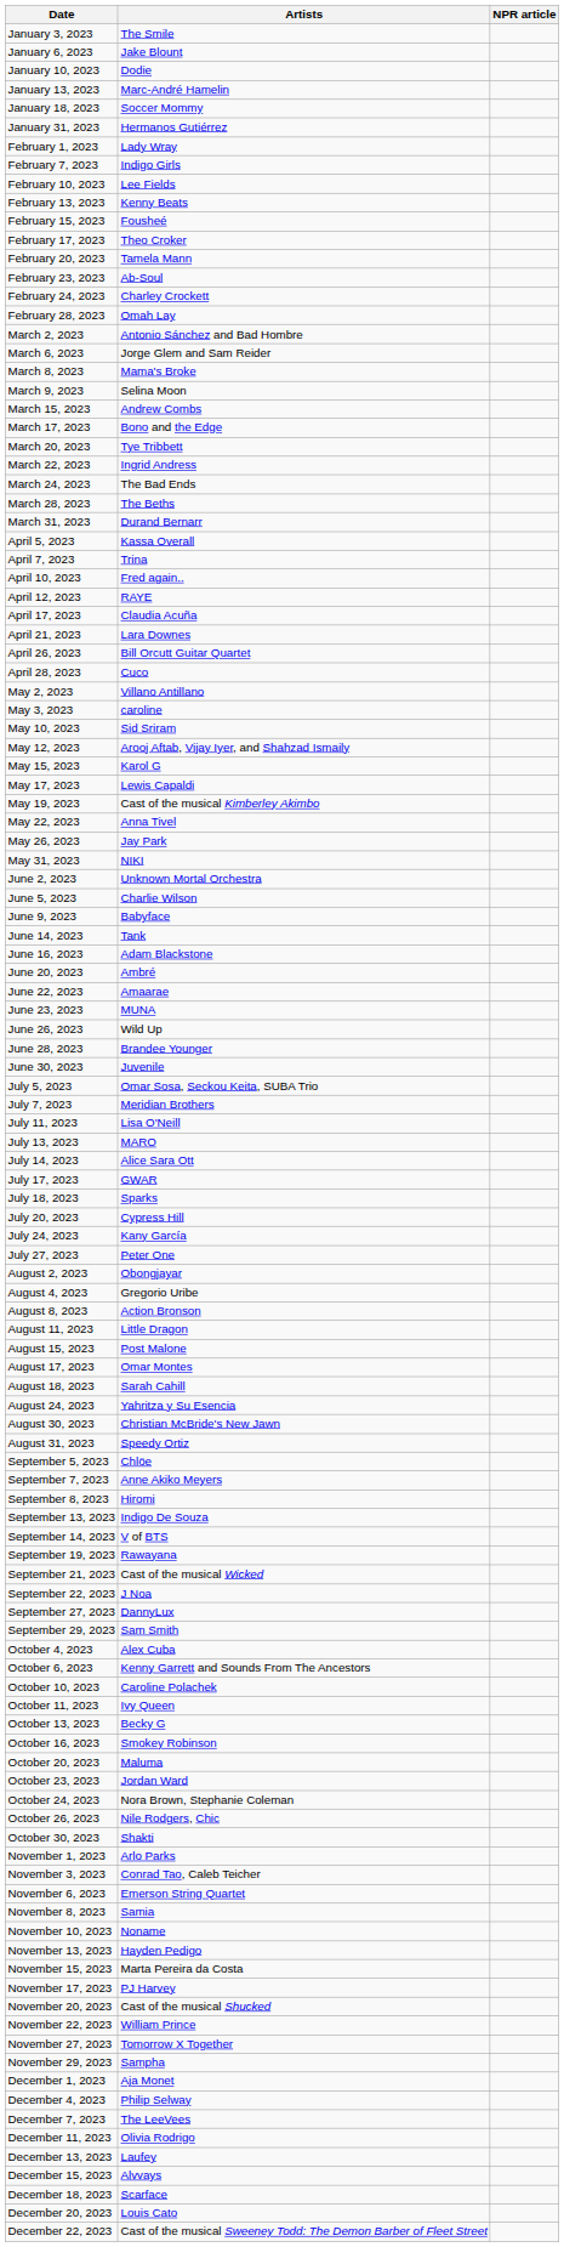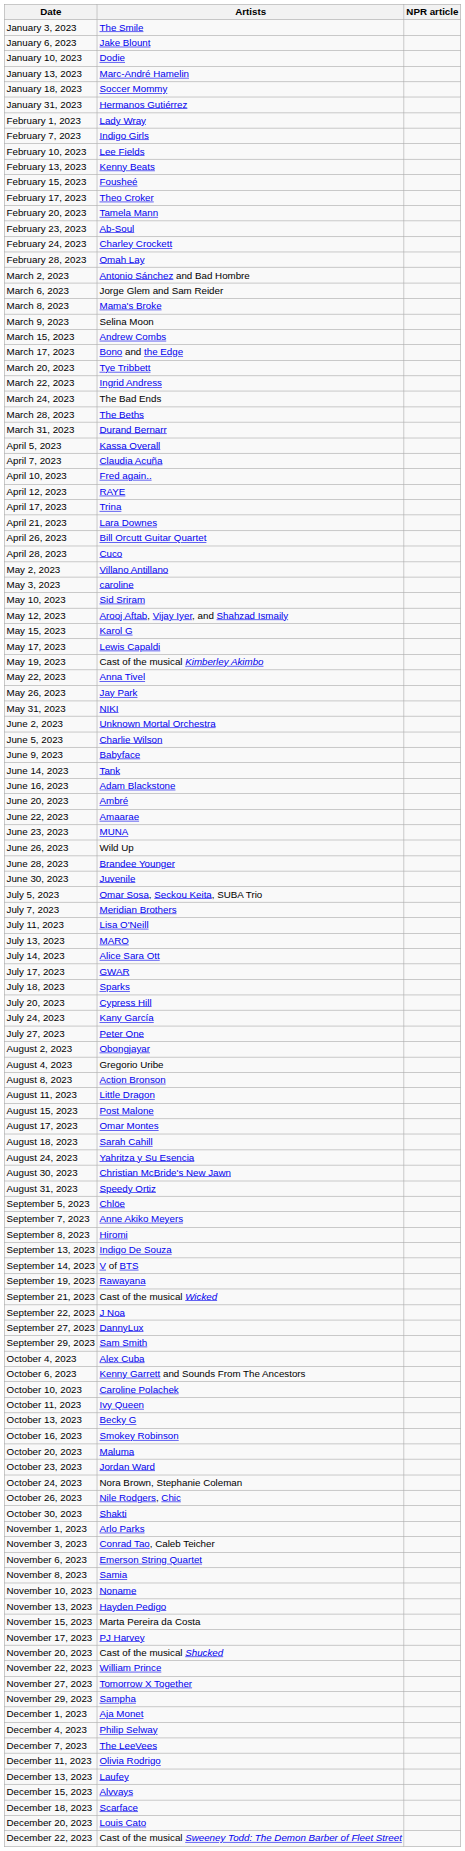April 7, 2023 | Artists: Trina -> Claudia Acuña
April 17, 2023 | Artists: Claudia Acuña -> Trina
